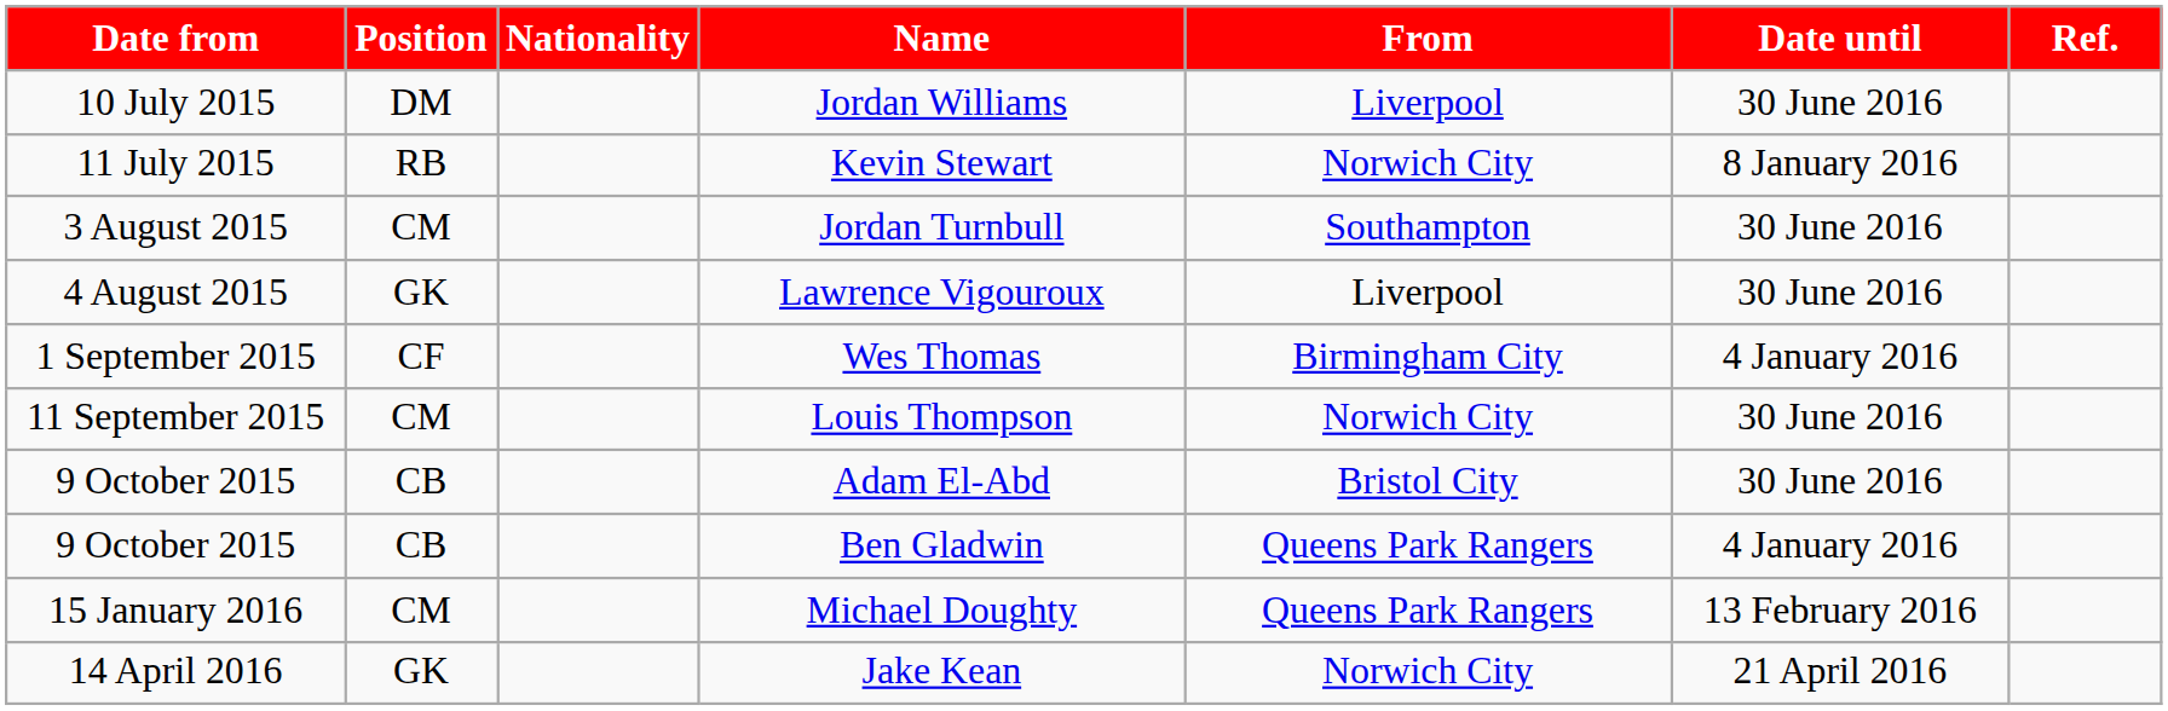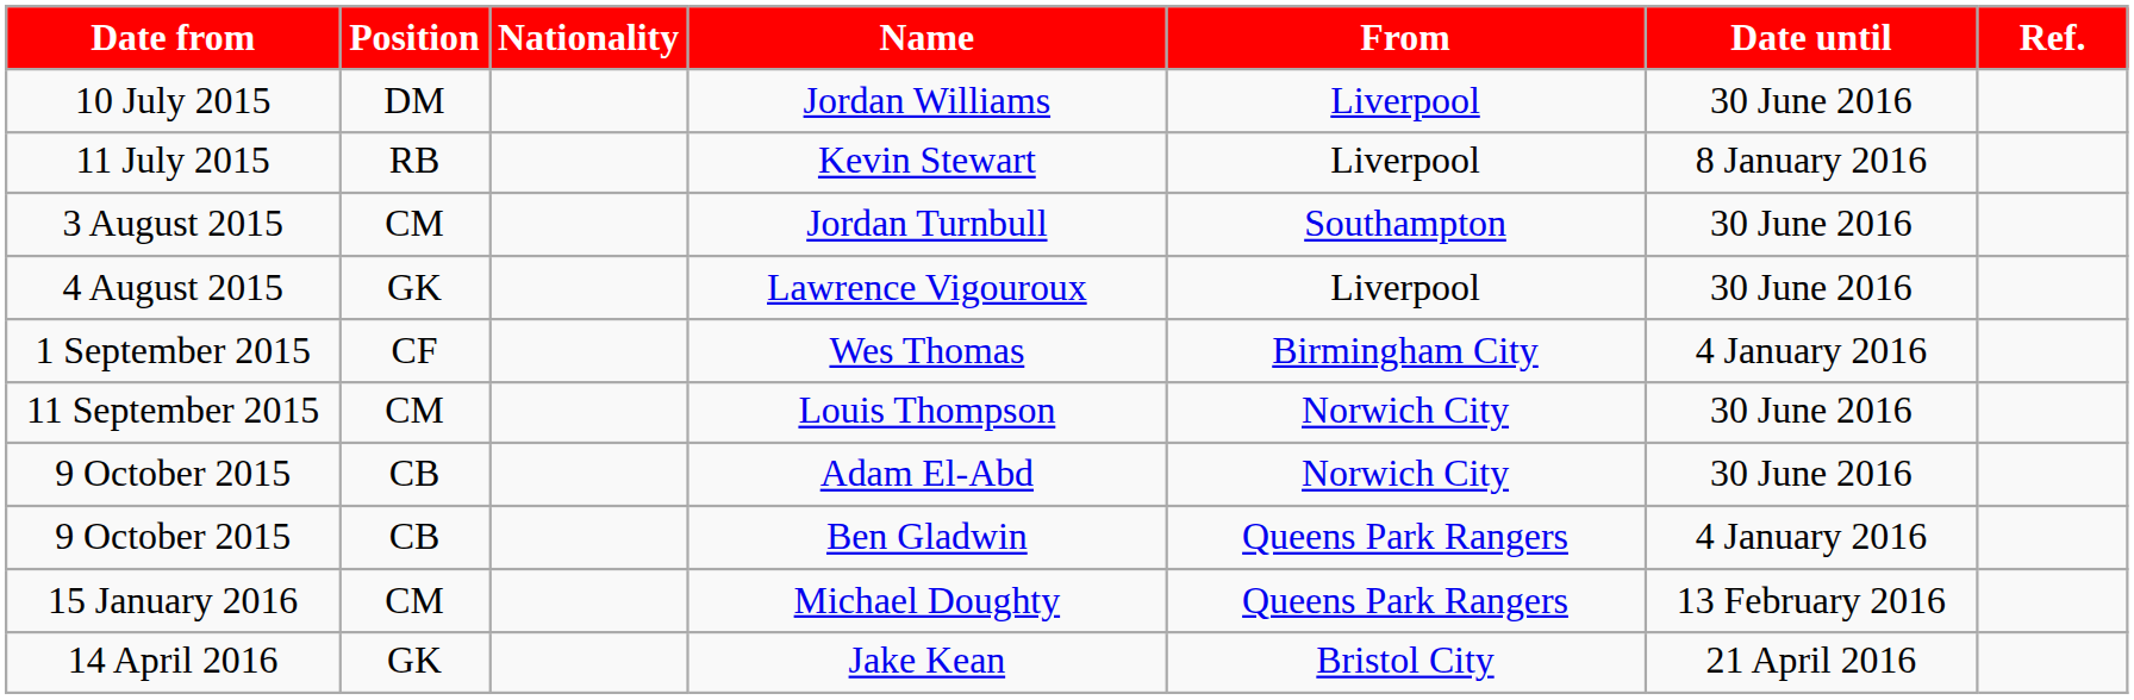Kevin Stewart | From: Norwich City -> Liverpool
Adam El-Abd | From: Bristol City -> Norwich City
Jake Kean | From: Norwich City -> Bristol City
